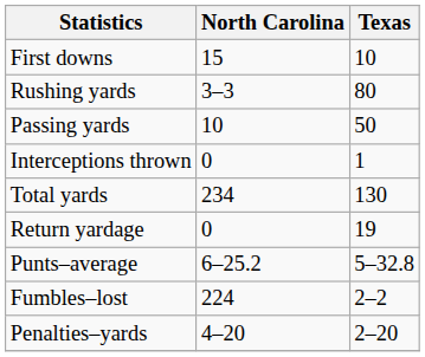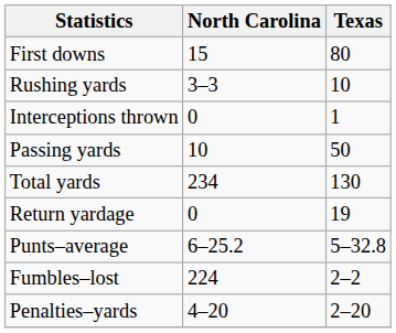First downs | Texas: 10 -> 80
Rushing yards | Texas: 80 -> 10
rows swapped: Passing yards <-> Interceptions thrown
